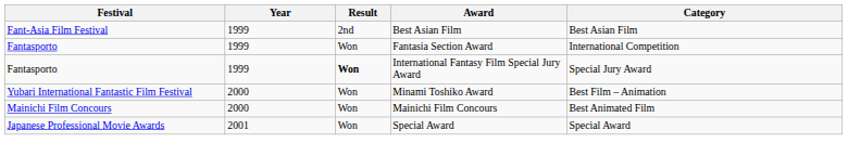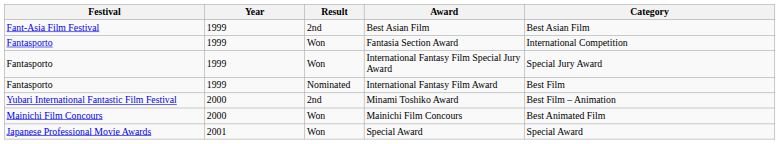International Fantasy Film Special Jury Award | Result: bold -> normal
+ row: Fantasporto | 1999 | Nominated | International Fantasy Film Award | Best Film
Minami Toshiko Award | Result: Won -> 2nd
